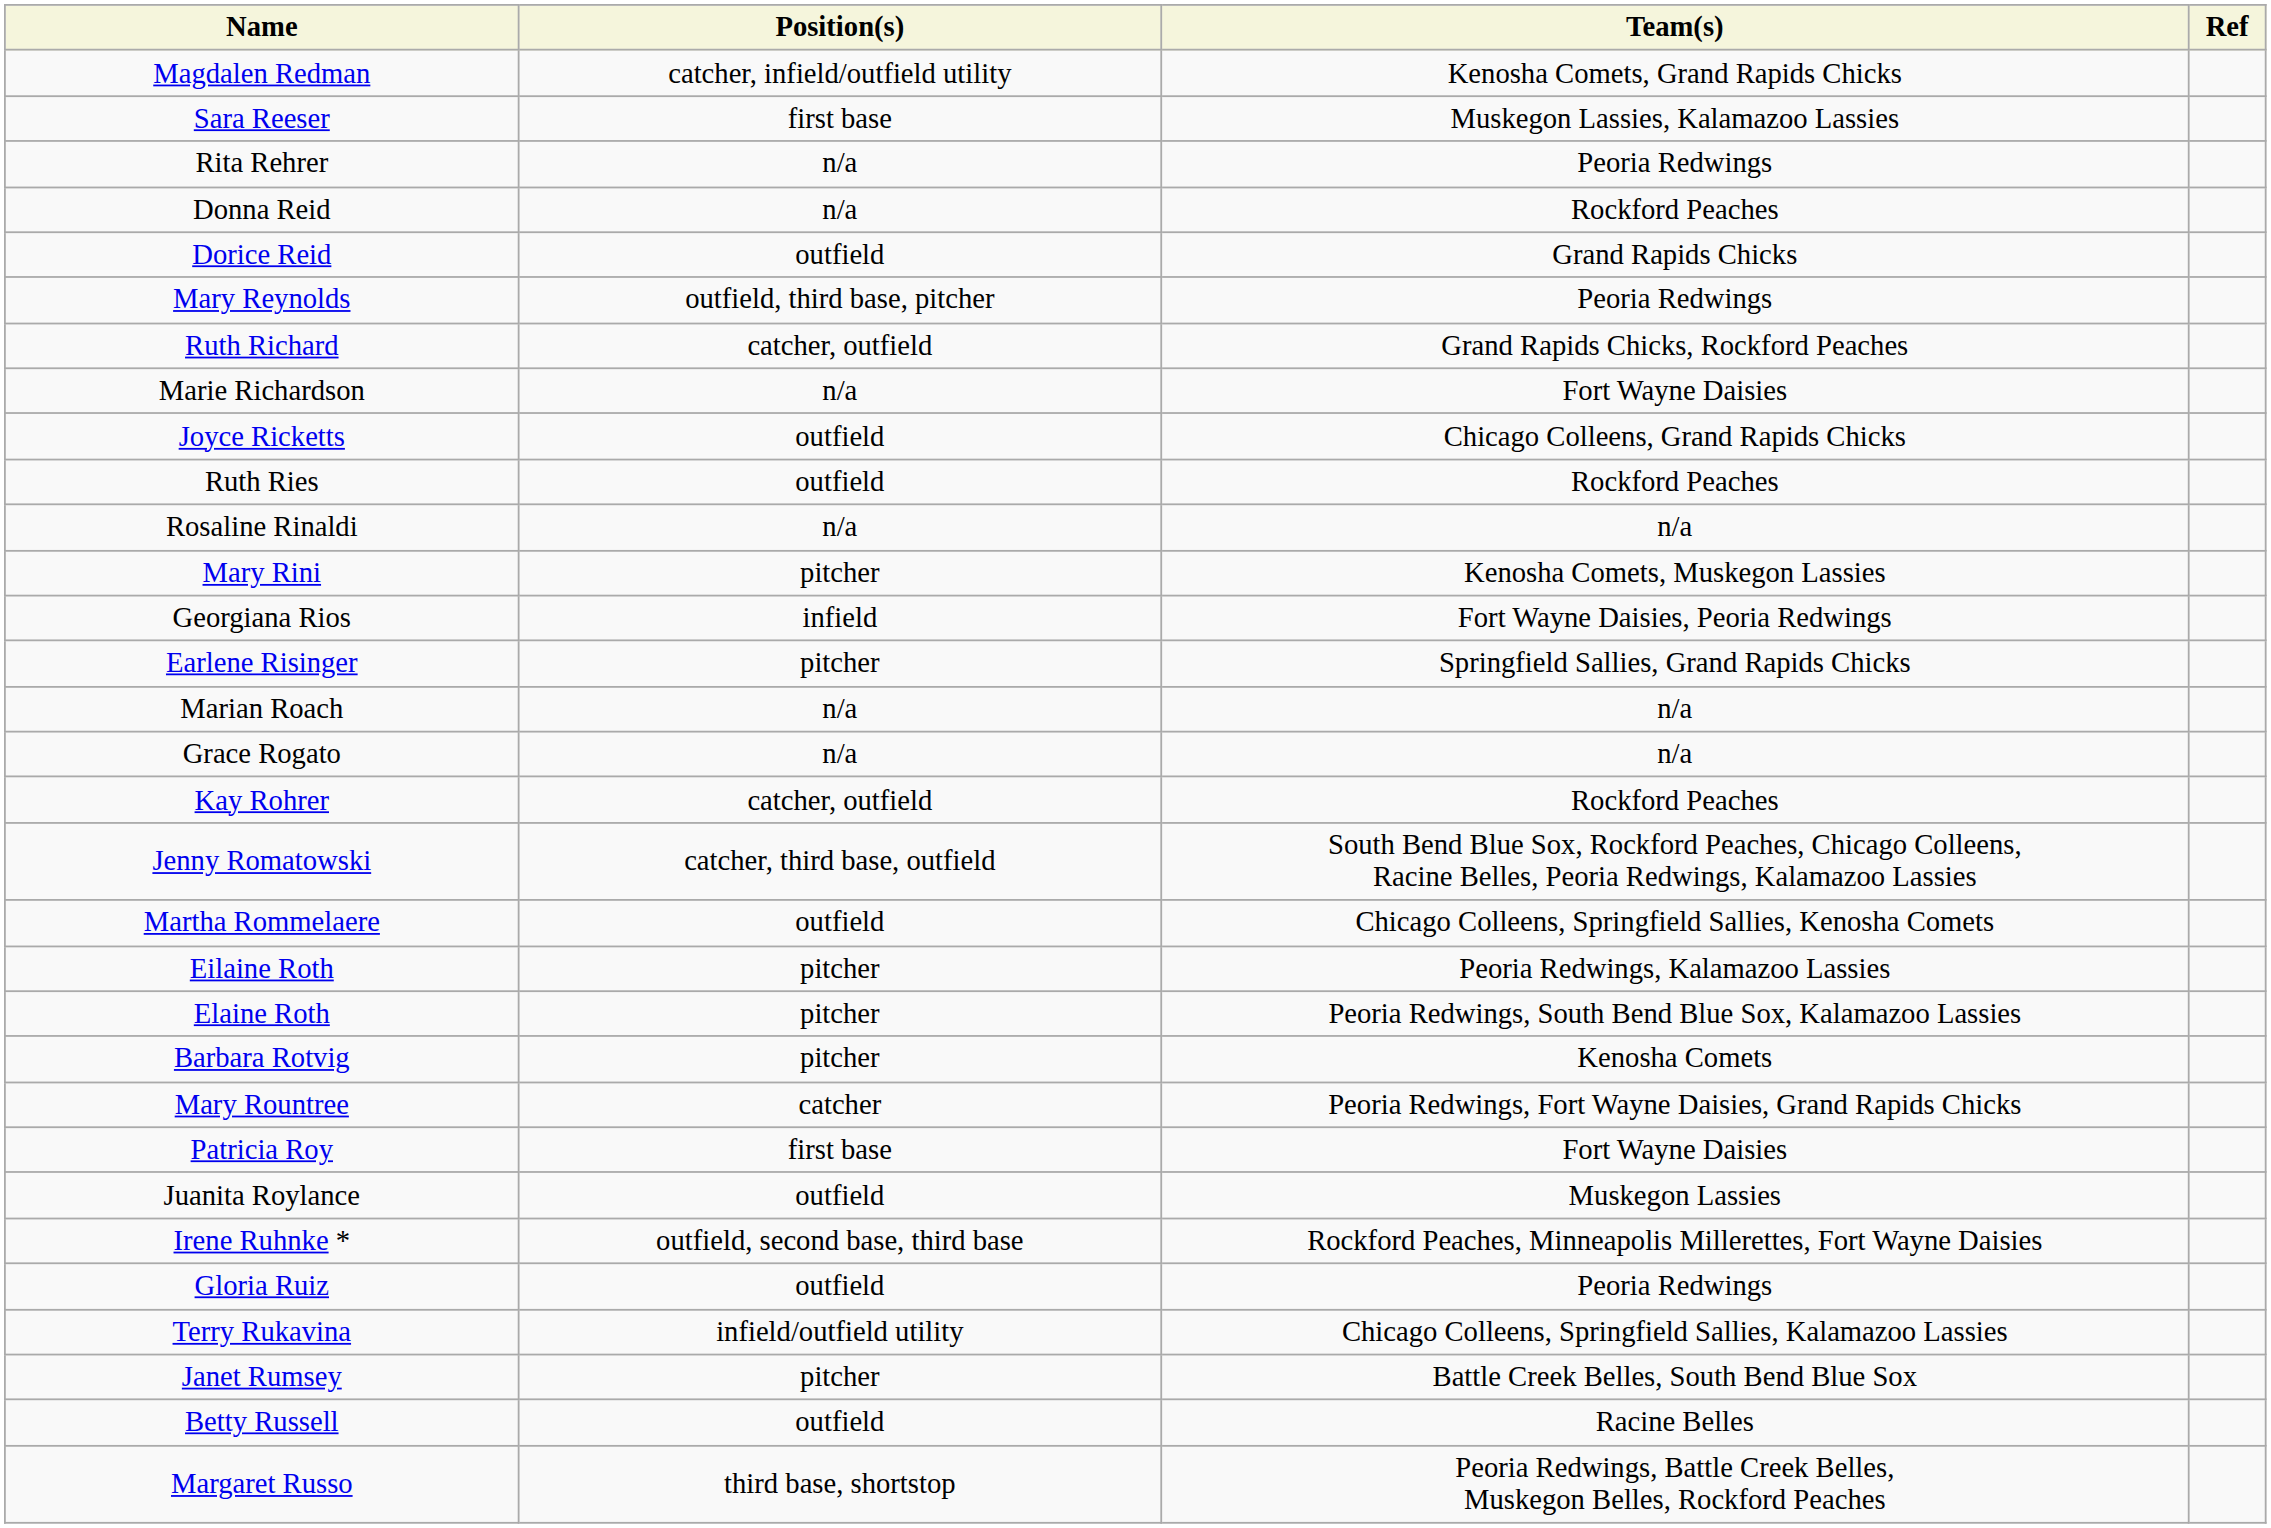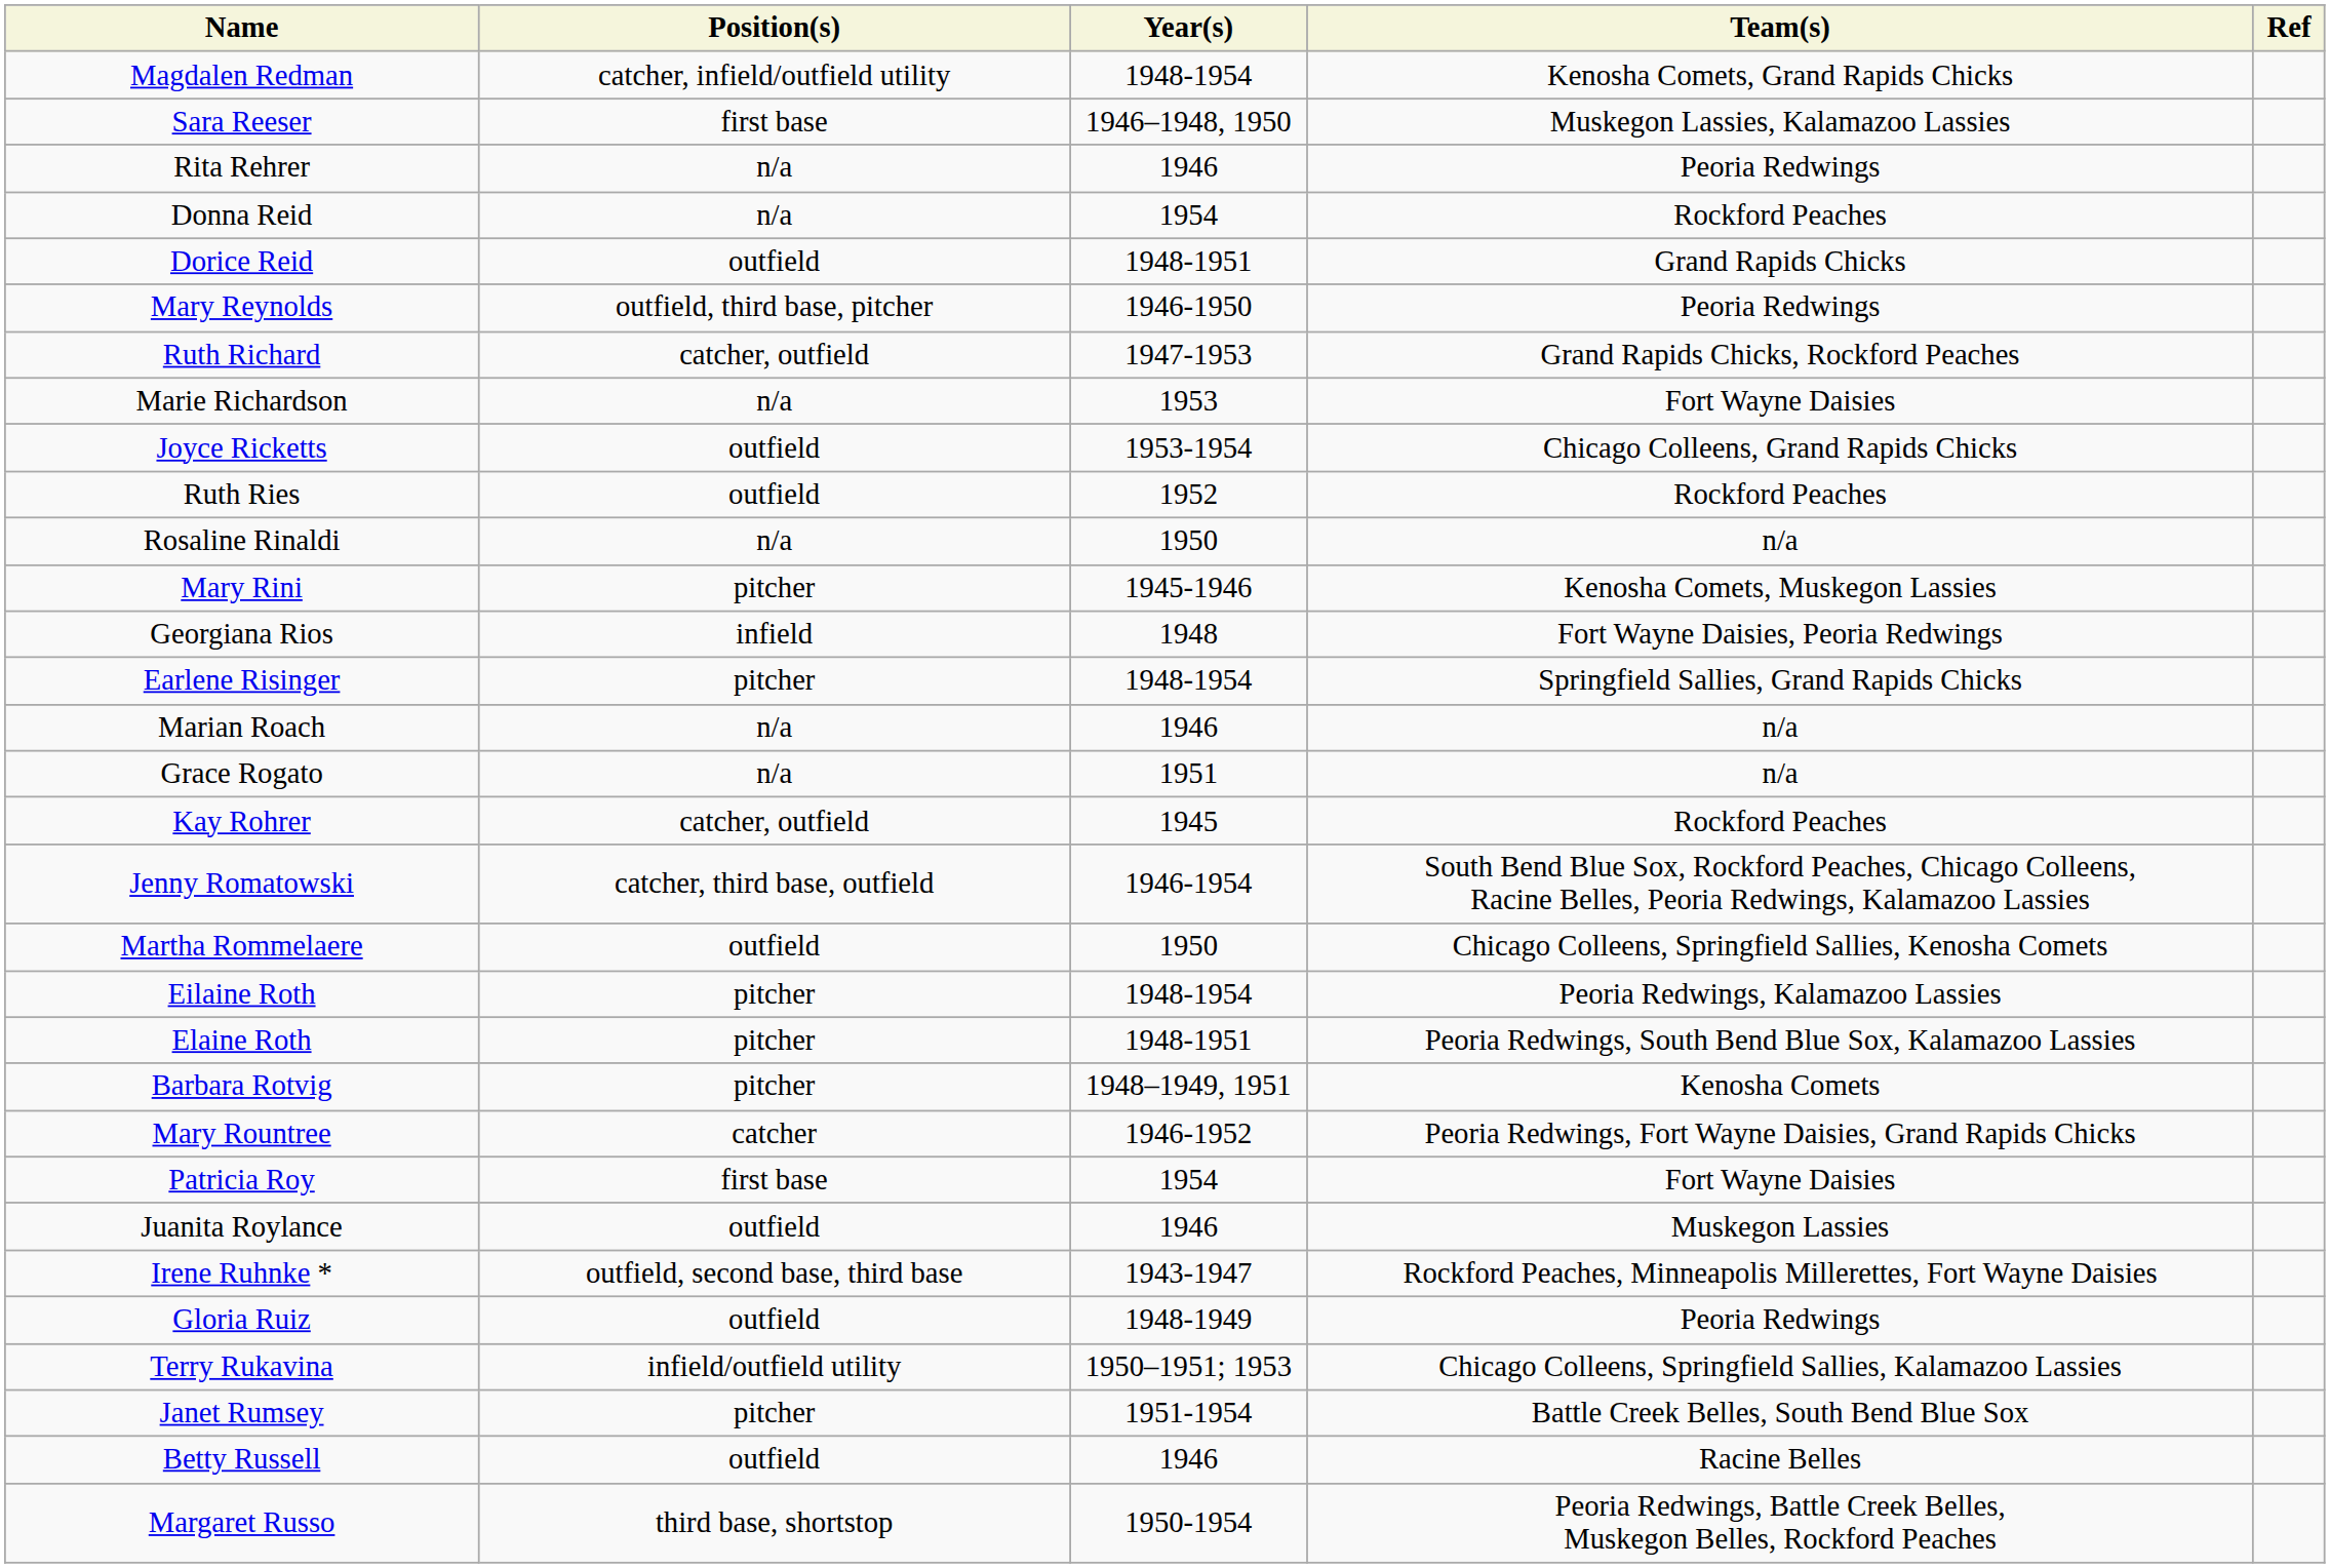+ column: Year(s) | 1948-1954 | 1946–1948, 1950 | 1946 | 1954 | 1948-1951 | 1946-1950 | 1947-1953 | 1953 | 1953-1954 | 1952 | 1950 | 1945-1946 | 1948 | 1948-1954 | 1946 | 1951 | 1945 | 1946-1954 | 1950 | 1948-1954 | 1948-1951 | 1948–1949, 1951 | 1946-1952 | 1954 | 1946 | 1943-1947 | 1948-1949 | 1950–1951; 1953 | 1951-1954 | 1946 | 1950-1954
